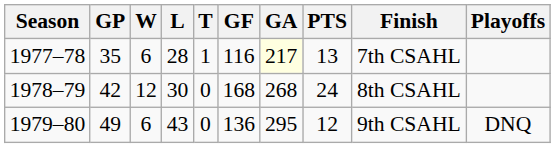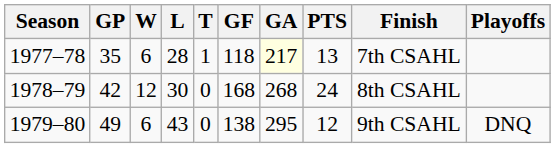1977–78 | GF: 116 -> 118
1979–80 | GF: 136 -> 138
